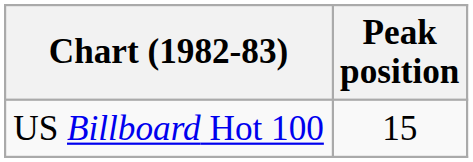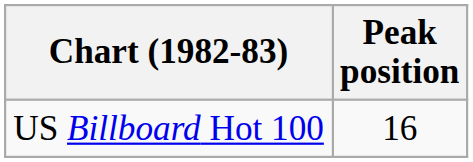US Billboard Hot 100 | Peak position: 15 -> 16
